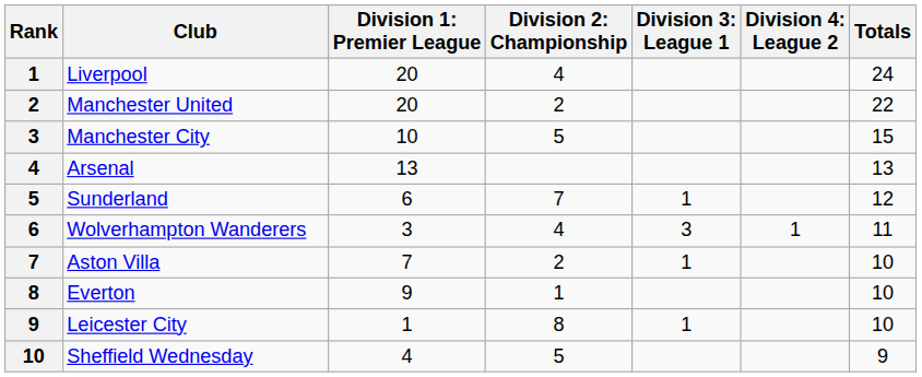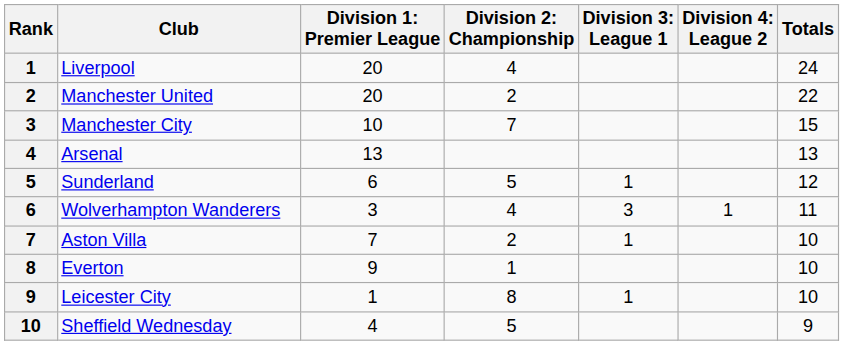Manchester City | column 4: 5 -> 7
Sunderland | column 4: 7 -> 5
